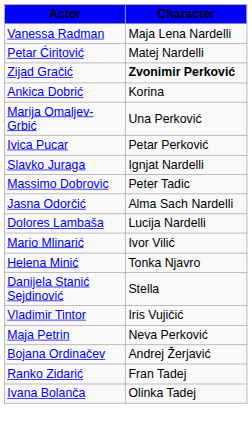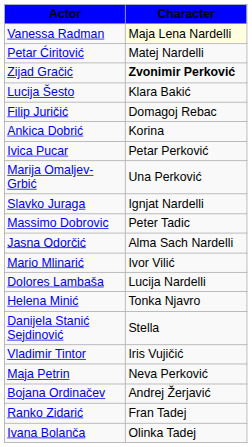Vanessa Radman | Character: no background -> lightyellow background
+ row: Lucija Šesto | Klara Bakić
+ row: Filip Juričić | Domagoj Rebac
rows swapped: Ivica Pucar <-> Marija Omaljev-Grbić
rows swapped: Mario Mlinarić <-> Dolores Lambaša
